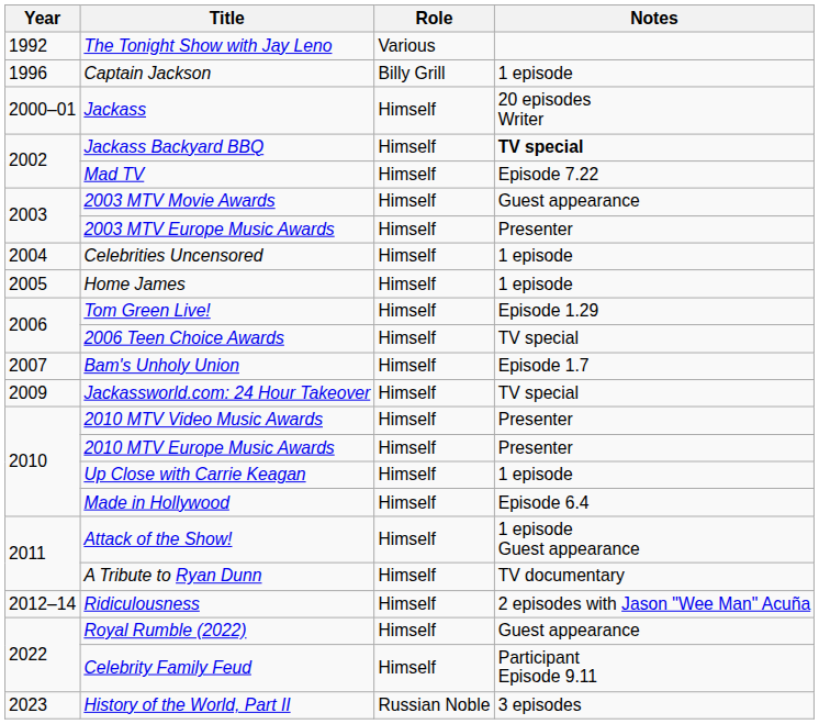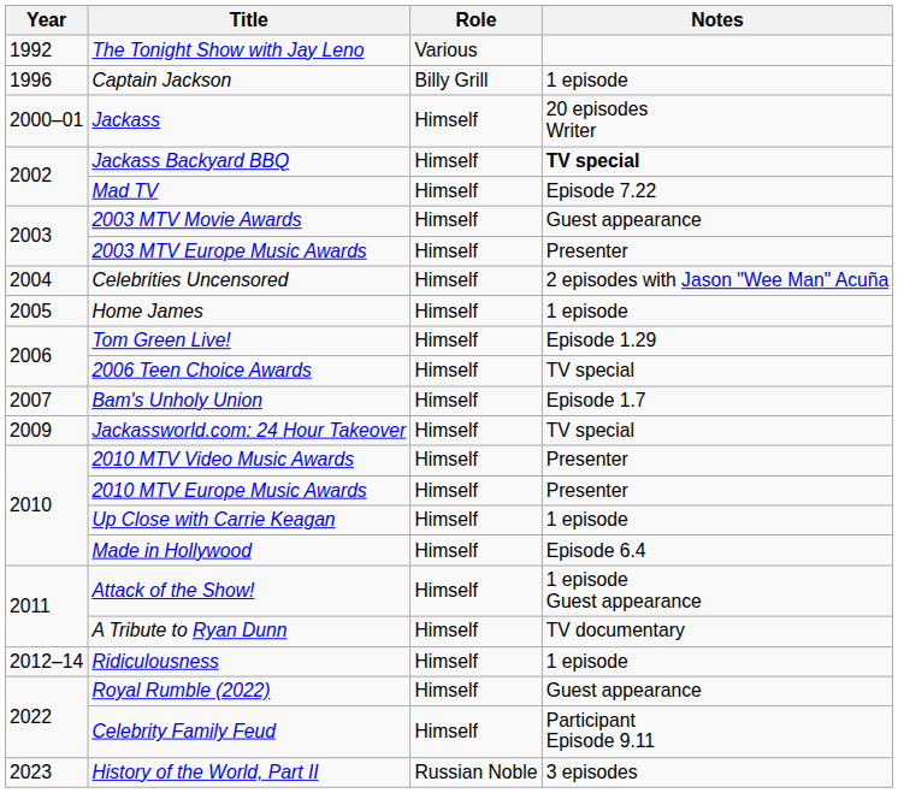Celebrities Uncensored | Notes: 1 episode -> 2 episodes with Jason "Wee Man" Acuña
Ridiculousness | Notes: 2 episodes with Jason "Wee Man" Acuña -> 1 episode
